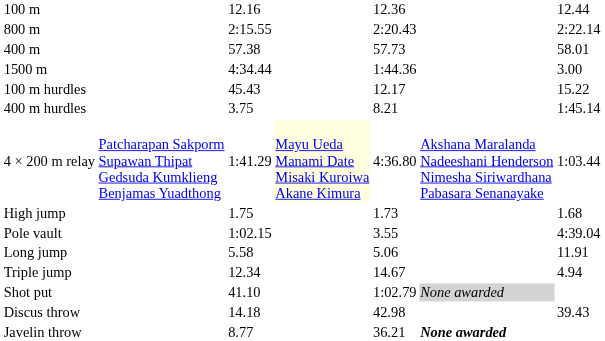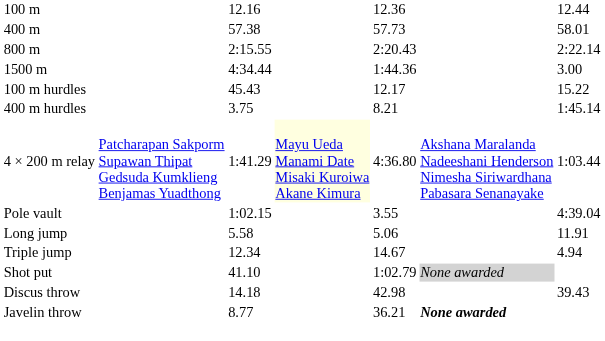rows swapped: 400 m <-> 800 m
- row: High jump | 1.75 | 1.73 | 1.68
